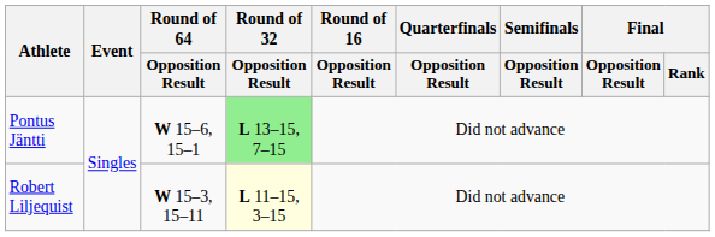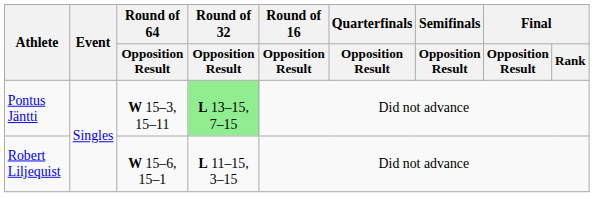Pontus Jäntti | Round of 64 / Opposition Result: W 15–6, 15–1 -> W 15–3, 15–11
Robert Liljequist | Round of 64 / Opposition Result: W 15–3, 15–11 -> W 15–6, 15–1
Robert Liljequist | Round of 32 / Opposition Result: lightyellow background -> no background
